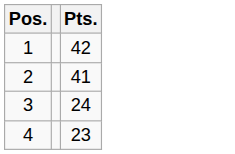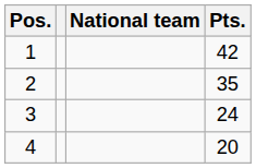+ column: National team
2 | Pts.: 41 -> 35
4 | Pts.: 23 -> 20
